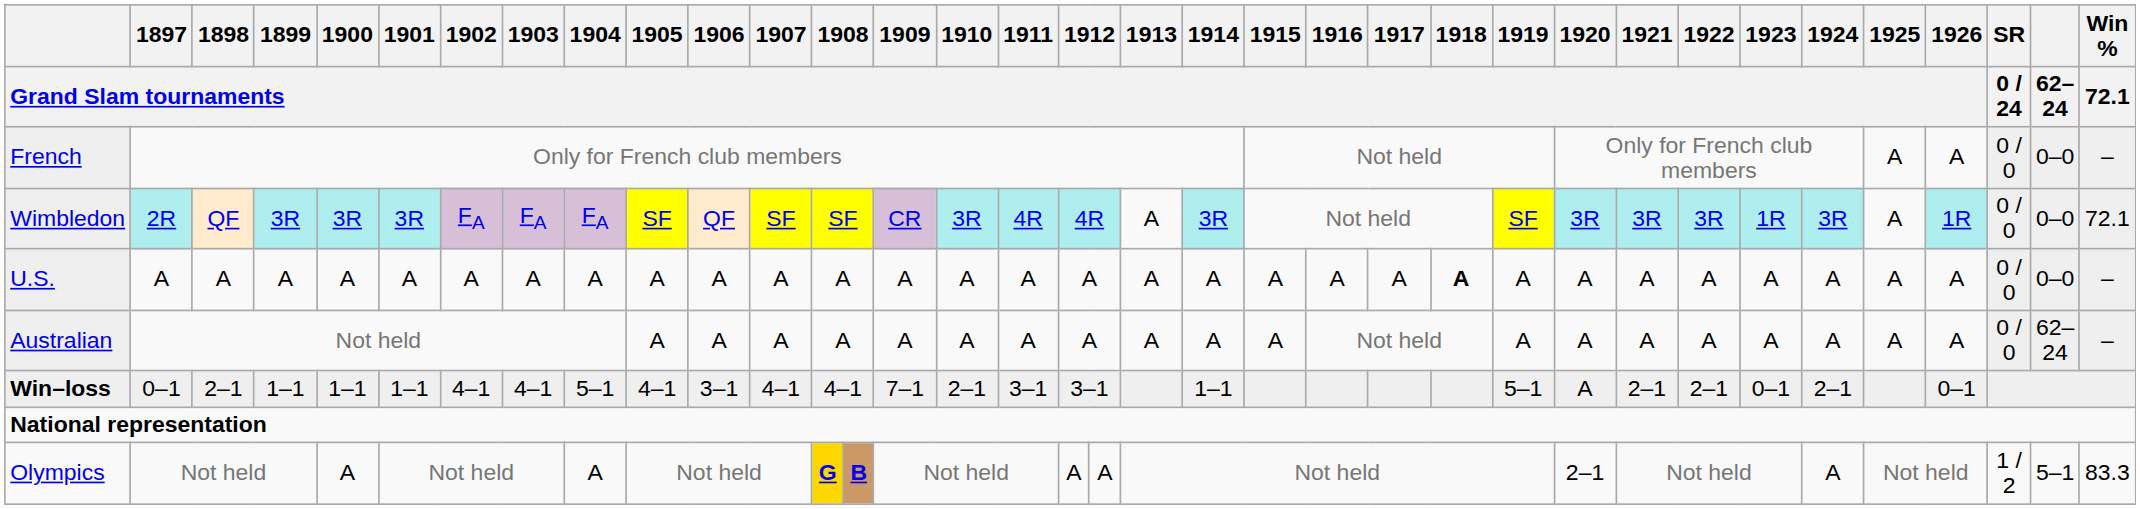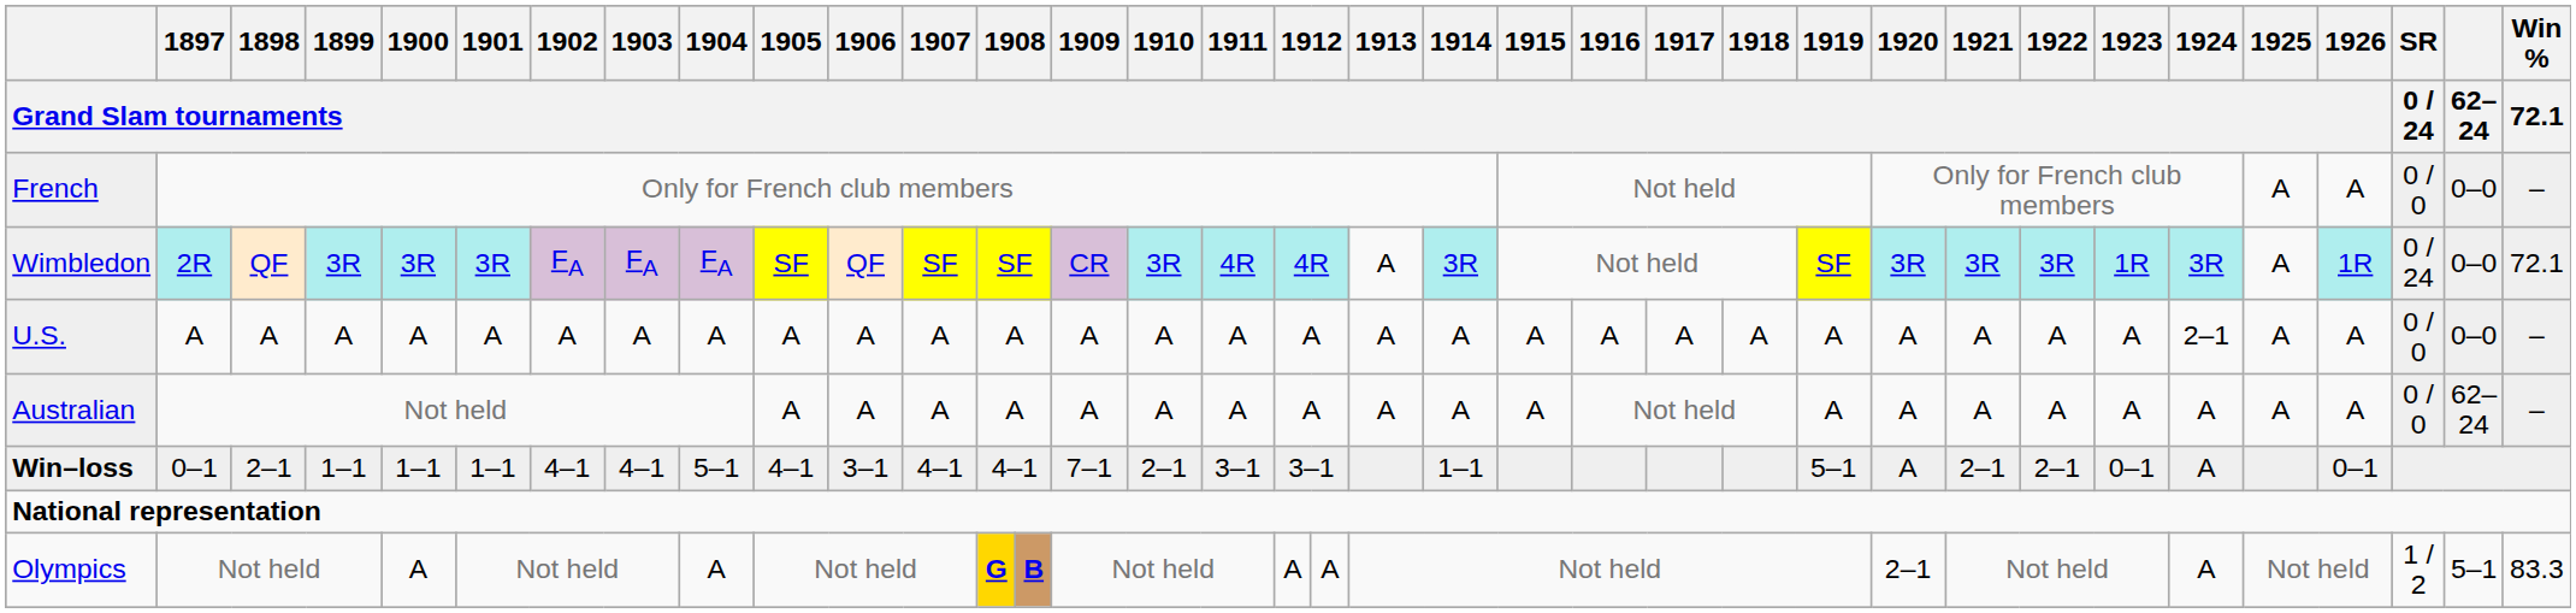Wimbledon | SR / 0 / 24: 0 / 0 -> 0 / 24
U.S. | 1918 / Grand Slam tournaments: bold -> normal
U.S. | 1924 / Grand Slam tournaments: A -> 2–1
Win–loss | 1924 / Grand Slam tournaments: 2–1 -> A
